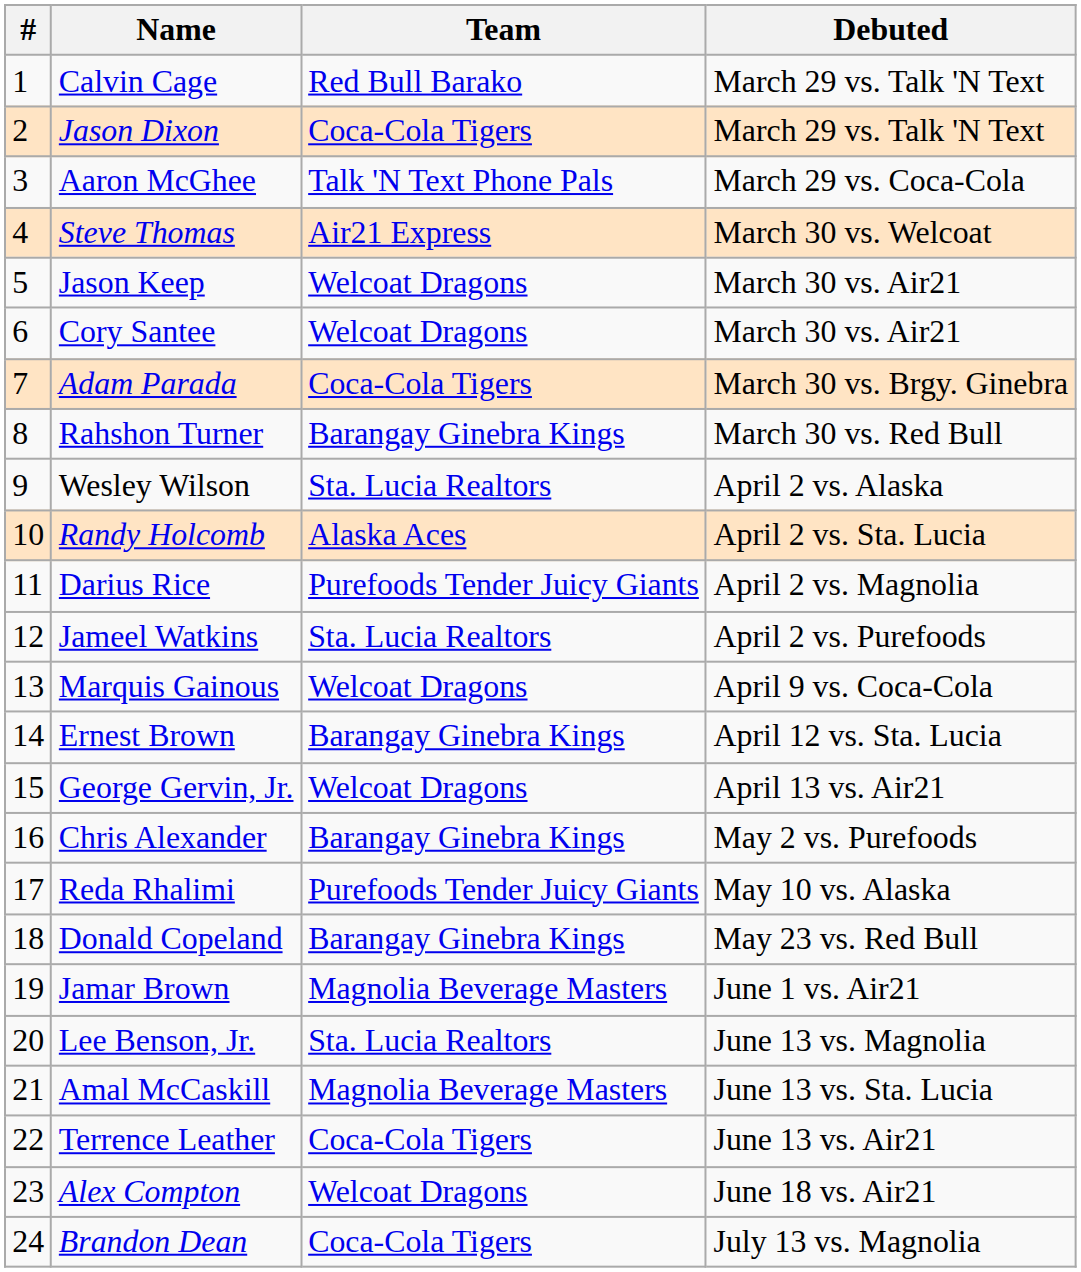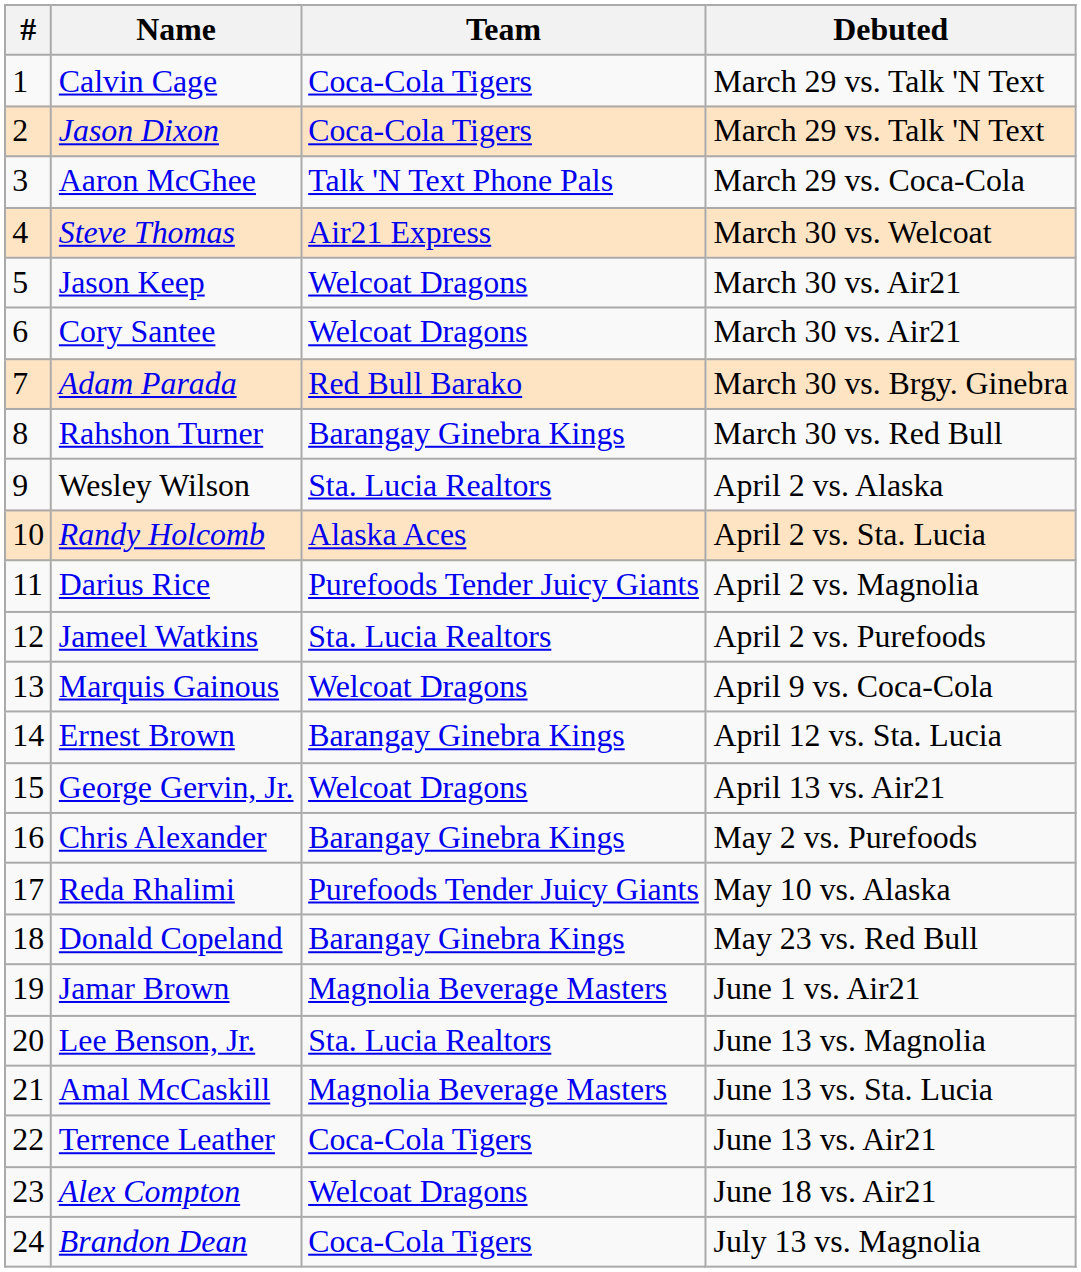Calvin Cage | Team: Red Bull Barako -> Coca-Cola Tigers
Adam Parada | Team: Coca-Cola Tigers -> Red Bull Barako
